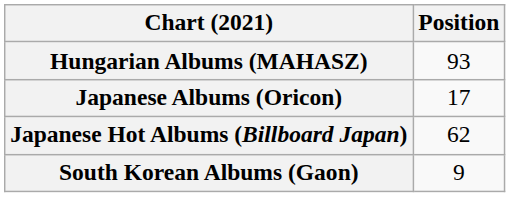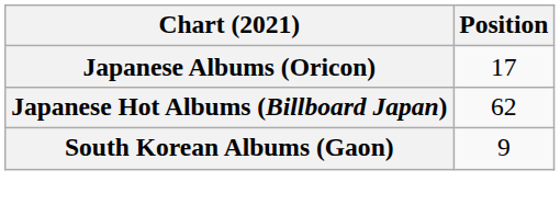- row: Hungarian Albums (MAHASZ) | 93
